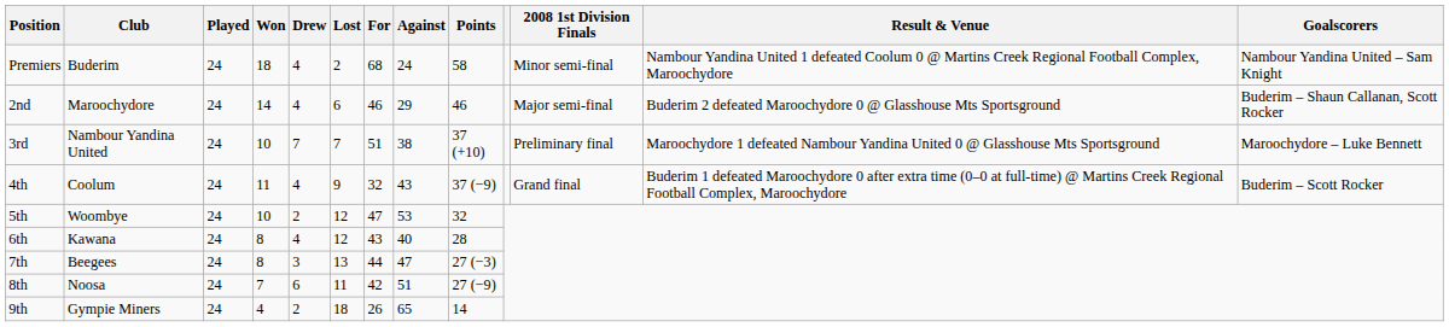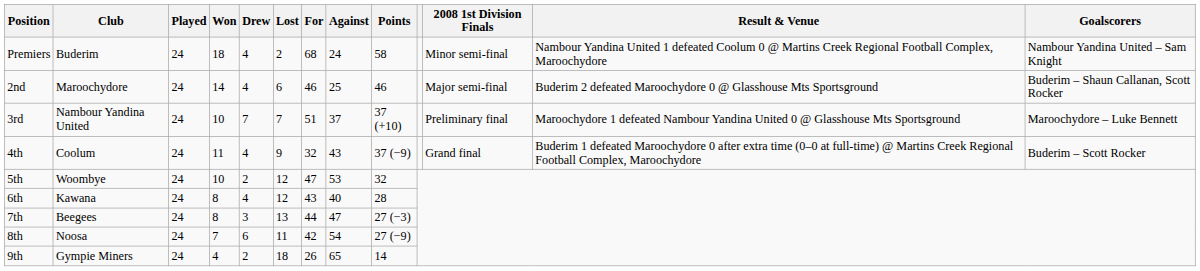2nd | Against: 29 -> 25
3rd | Against: 38 -> 37
8th | Against: 51 -> 54
